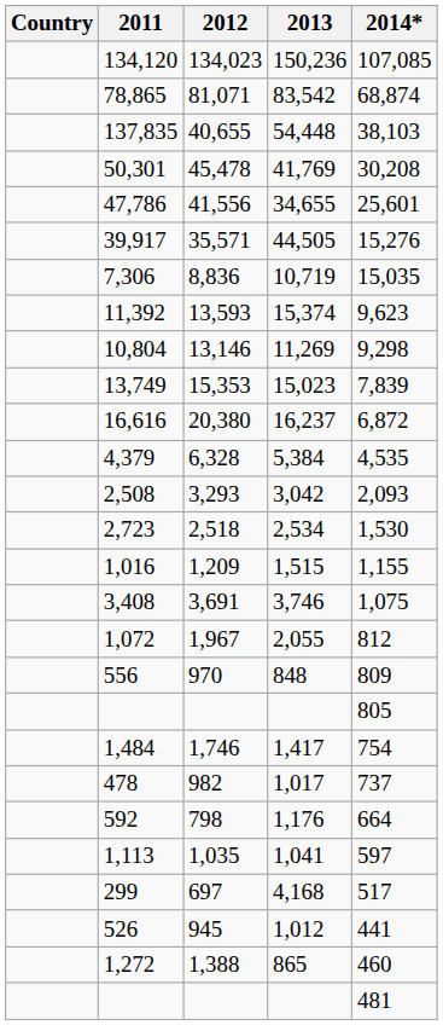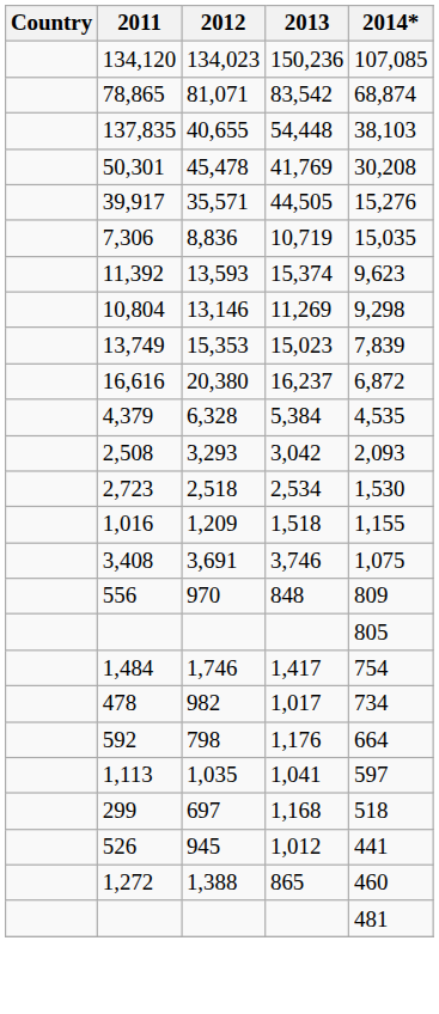- row: 47,786 | 41,556 | 34,655 | 25,601
1,016 | 2013: 1,515 -> 1,518
- row: 1,072 | 1,967 | 2,055 | 812
478 | 2014*: 737 -> 734
299 | 2013: 4,168 -> 1,168
299 | 2014*: 517 -> 518
